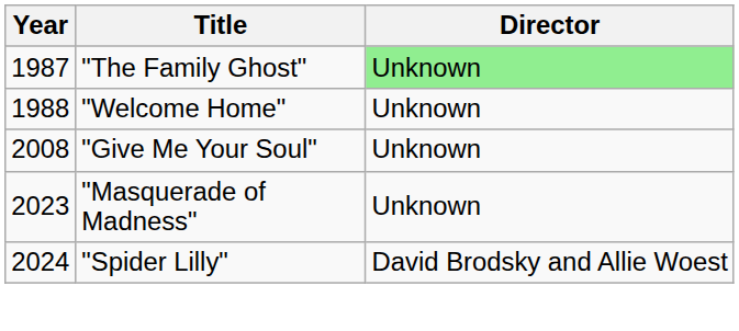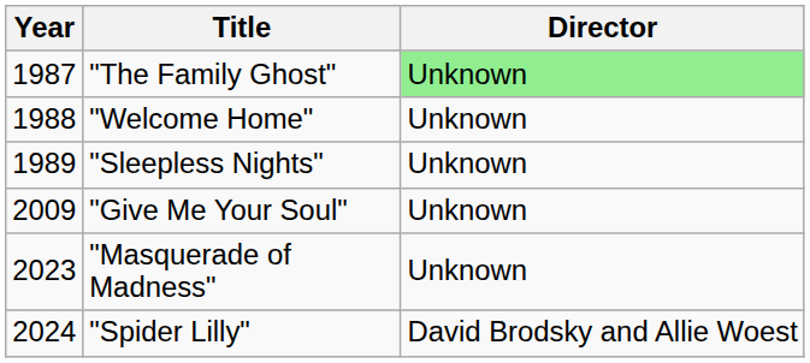+ row: 1989 | "Sleepless Nights" | Unknown
"Give Me Your Soul" | Year: 2008 -> 2009
